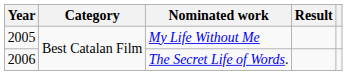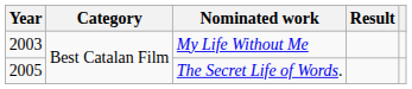My Life Without Me | Year: 2005 -> 2003
The Secret Life of Words. | Year: 2006 -> 2005
